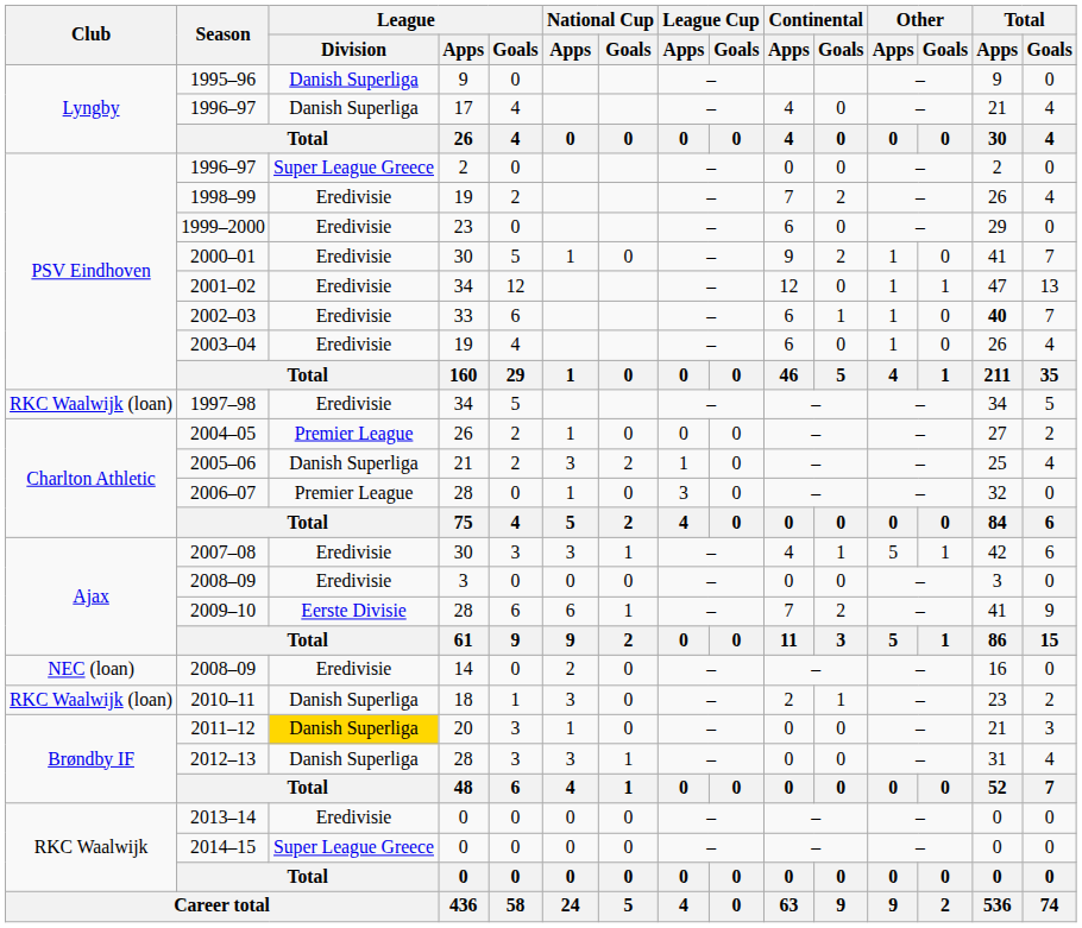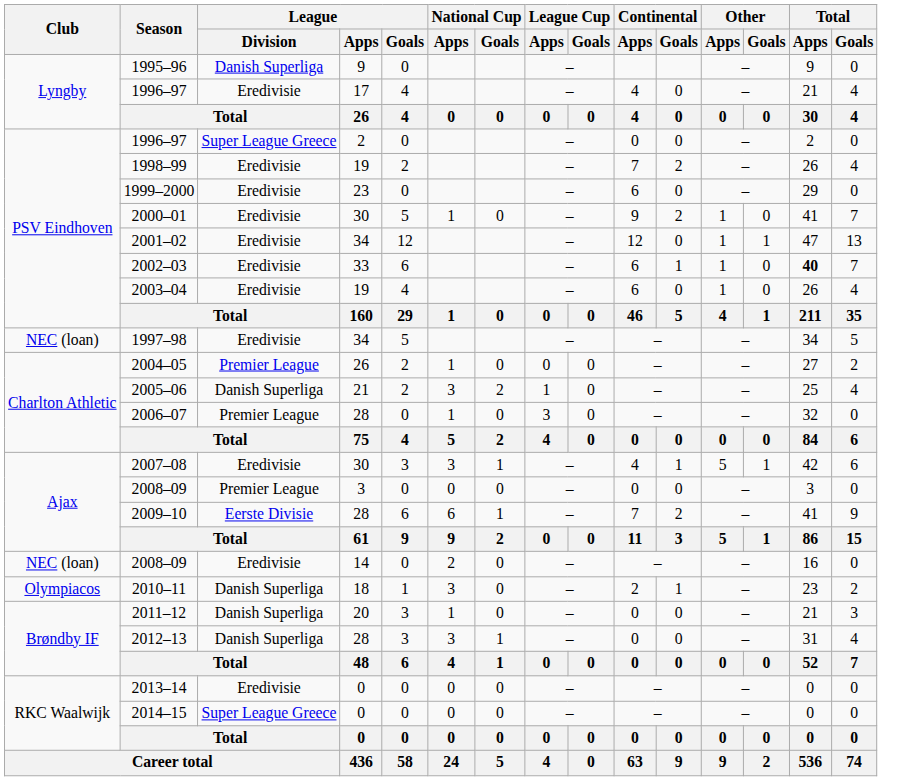1996–97 / 17 | League / Division: Danish Superliga -> Eredivisie
1997–98 | Club: RKC Waalwijk (loan) -> NEC (loan)
2008–09 / 3 | League / Division: Eredivisie -> Premier League
2010–11 | Club: RKC Waalwijk (loan) -> Olympiacos
2011–12 | League / Division: gold background -> no background
